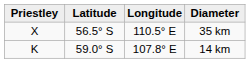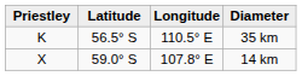35 km | Priestley: X -> K
14 km | Priestley: K -> X
